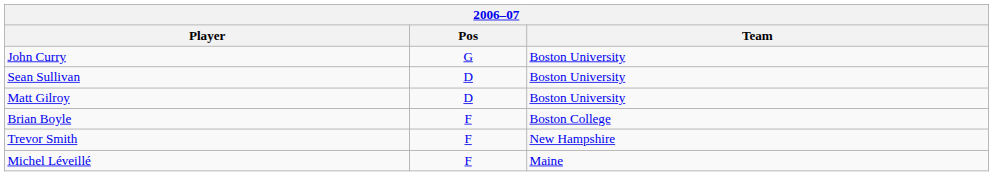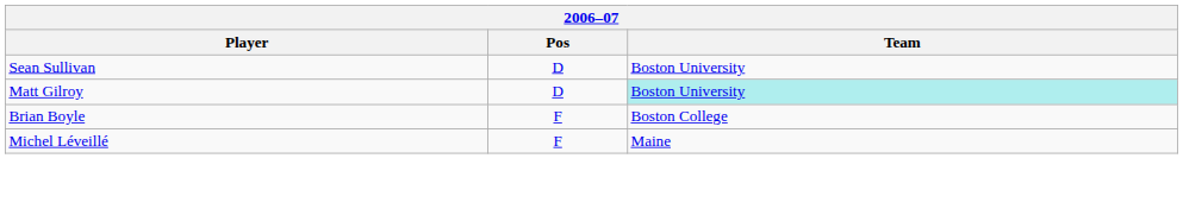- row: John Curry | G | Boston University
Matt Gilroy | Team: no background -> paleturquoise background
- row: Trevor Smith | F | New Hampshire
